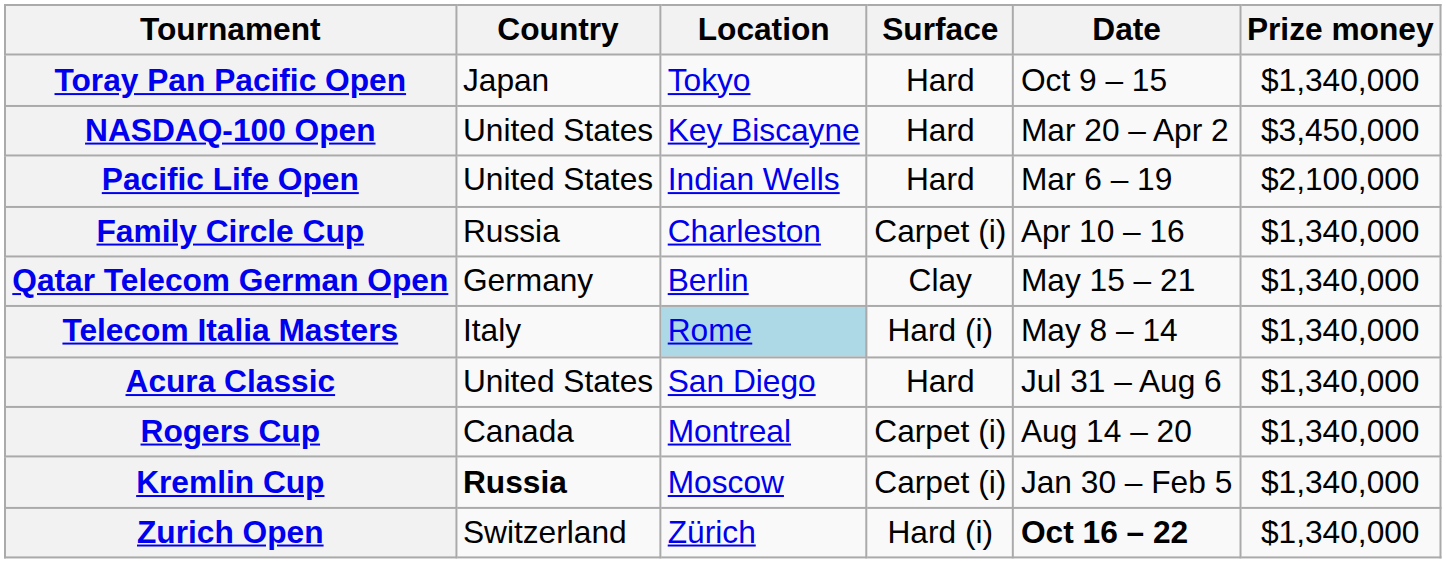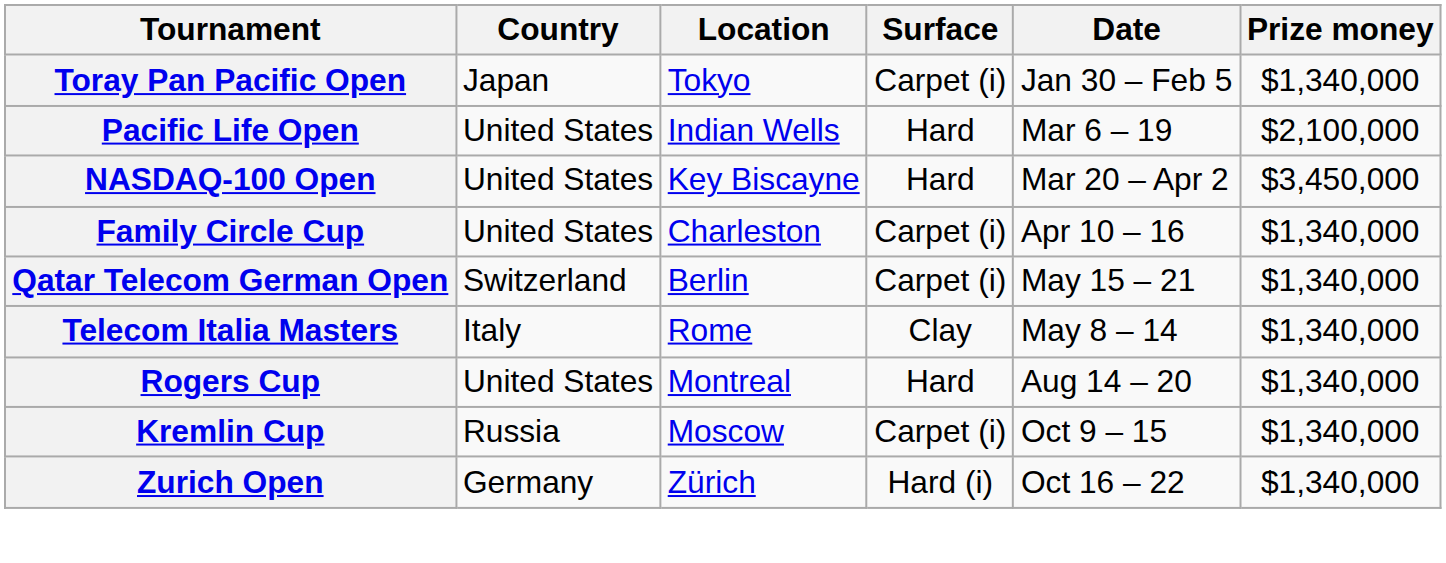Toray Pan Pacific Open | Surface: Hard -> Carpet (i)
Toray Pan Pacific Open | Date: Oct 9 – 15 -> Jan 30 – Feb 5
rows swapped: Pacific Life Open <-> NASDAQ-100 Open
Family Circle Cup | Country: Russia -> United States
Qatar Telecom German Open | Country: Germany -> Switzerland
Qatar Telecom German Open | Surface: Clay -> Carpet (i)
Telecom Italia Masters | Location: lightblue background -> no background
Telecom Italia Masters | Surface: Hard (i) -> Clay
- row: Acura Classic | United States | San Diego | Hard | Jul 31 – Aug 6 | $1,340,000
Rogers Cup | Country: Canada -> United States
Rogers Cup | Surface: Carpet (i) -> Hard
Kremlin Cup | Country: bold -> normal
Kremlin Cup | Date: Jan 30 – Feb 5 -> Oct 9 – 15
Zurich Open | Country: Switzerland -> Germany
Zurich Open | Date: bold -> normal
